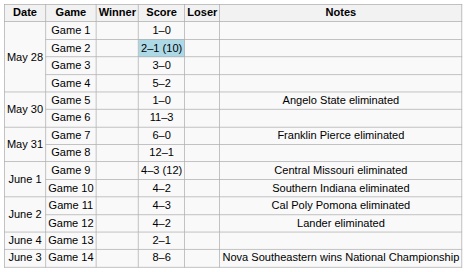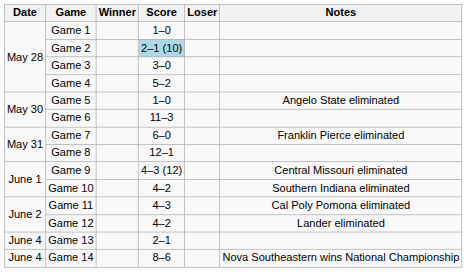Game 14 | Date: June 3 -> June 4
